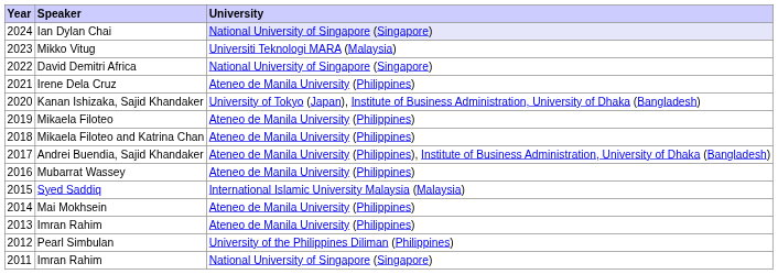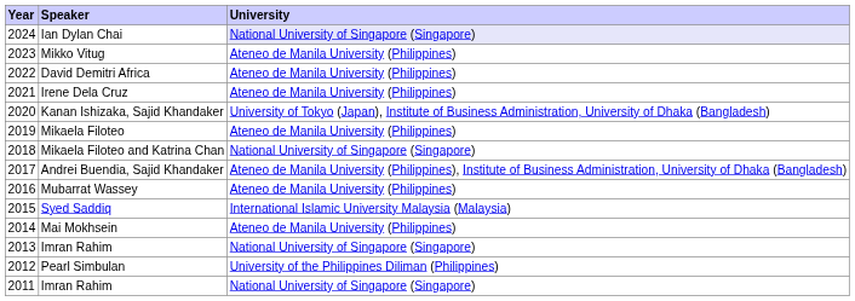Mikko Vitug | University: Universiti Teknologi MARA (Malaysia) -> Ateneo de Manila University (Philippines)
David Demitri Africa | University: National University of Singapore (Singapore) -> Ateneo de Manila University (Philippines)
Mikaela Filoteo and Katrina Chan | University: Ateneo de Manila University (Philippines) -> National University of Singapore (Singapore)
2013 / Imran Rahim | University: Ateneo de Manila University (Philippines) -> National University of Singapore (Singapore)
